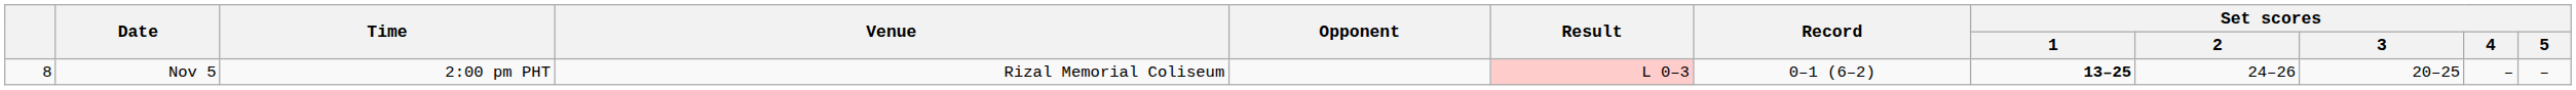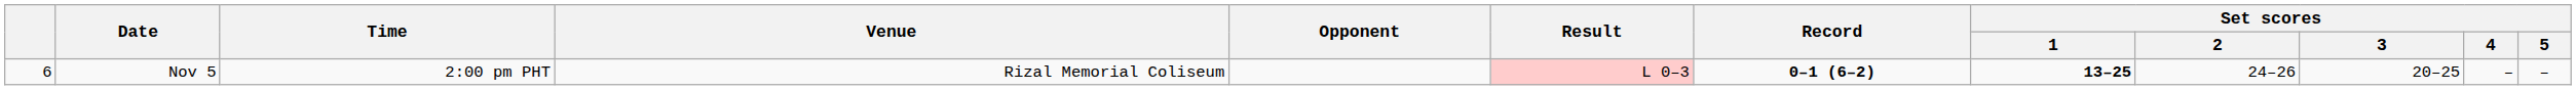Nov 5 | column 1: 8 -> 6
Nov 5 | Record: normal -> bold
